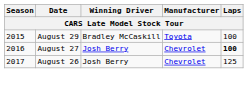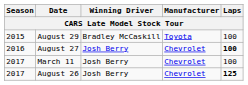+ row: 2017 | March 11 | Josh Berry | Chevrolet | 100
August 26 | Laps: normal -> bold
